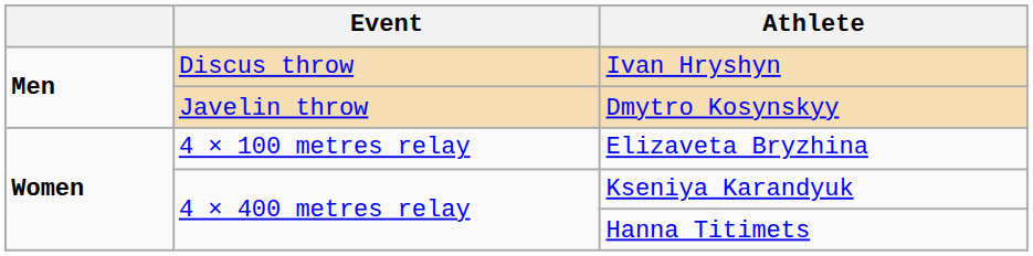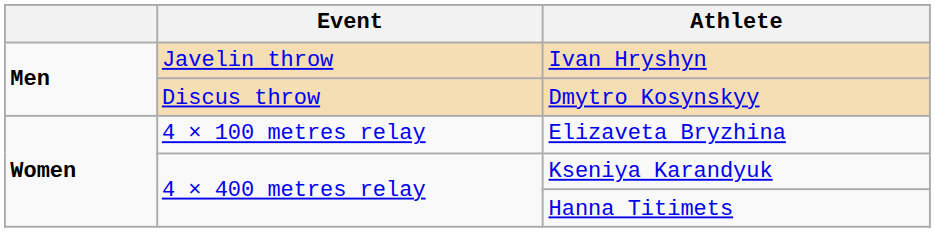Ivan Hryshyn | Event: Discus throw -> Javelin throw
Dmytro Kosynskyy | Event: Javelin throw -> Discus throw
